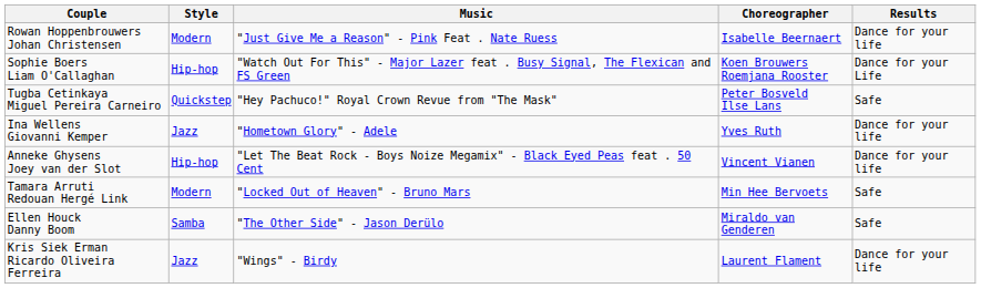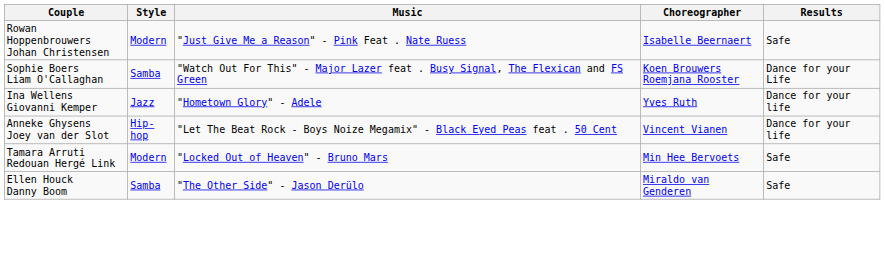Rowan Hoppenbrouwers Johan Christensen | Results: Dance for your life -> Safe
Sophie Boers Liam O'Callaghan | Style: Hip-hop -> Samba
- row: Tugba Cetinkaya Miguel Pereira Carneiro | Quickstep | "Hey Pachuco!" Royal Crown Revue from "The Mask" | Peter Bosveld Ilse Lans | Safe
- row: Kris Siek Erman Ricardo Oliveira Ferreira | Jazz | "Wings" - Birdy | Laurent Flament | Dance for your life
